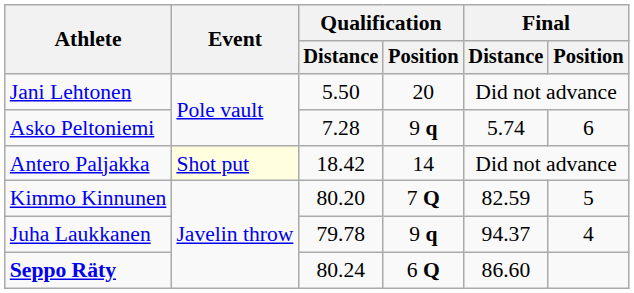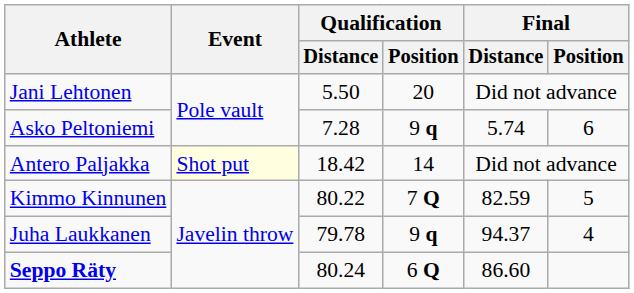Kimmo Kinnunen | Qualification / Distance: 80.20 -> 80.22
